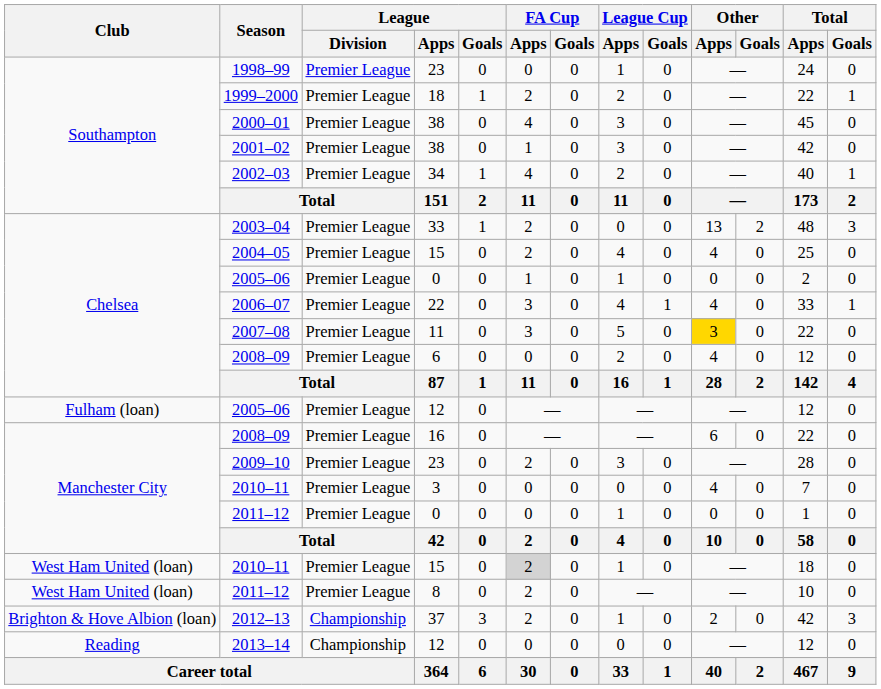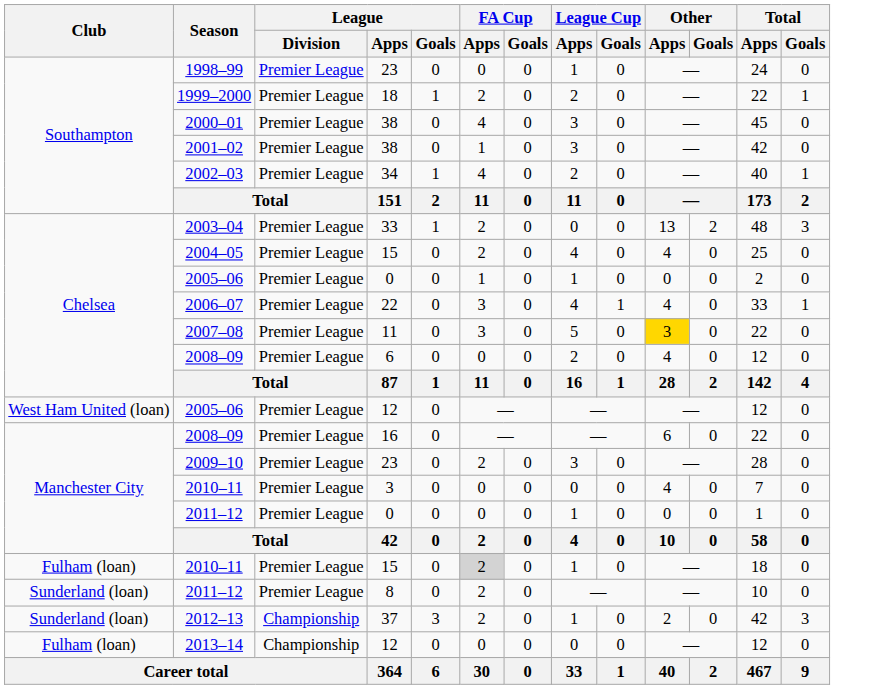2005–06 / 12 | Club: Fulham (loan) -> West Ham United (loan)
2010–11 / 15 | Club: West Ham United (loan) -> Fulham (loan)
2011–12 / 8 | Club: West Ham United (loan) -> Sunderland (loan)
2012–13 | Club: Brighton & Hove Albion (loan) -> Sunderland (loan)
2013–14 | Club: Reading -> Fulham (loan)
